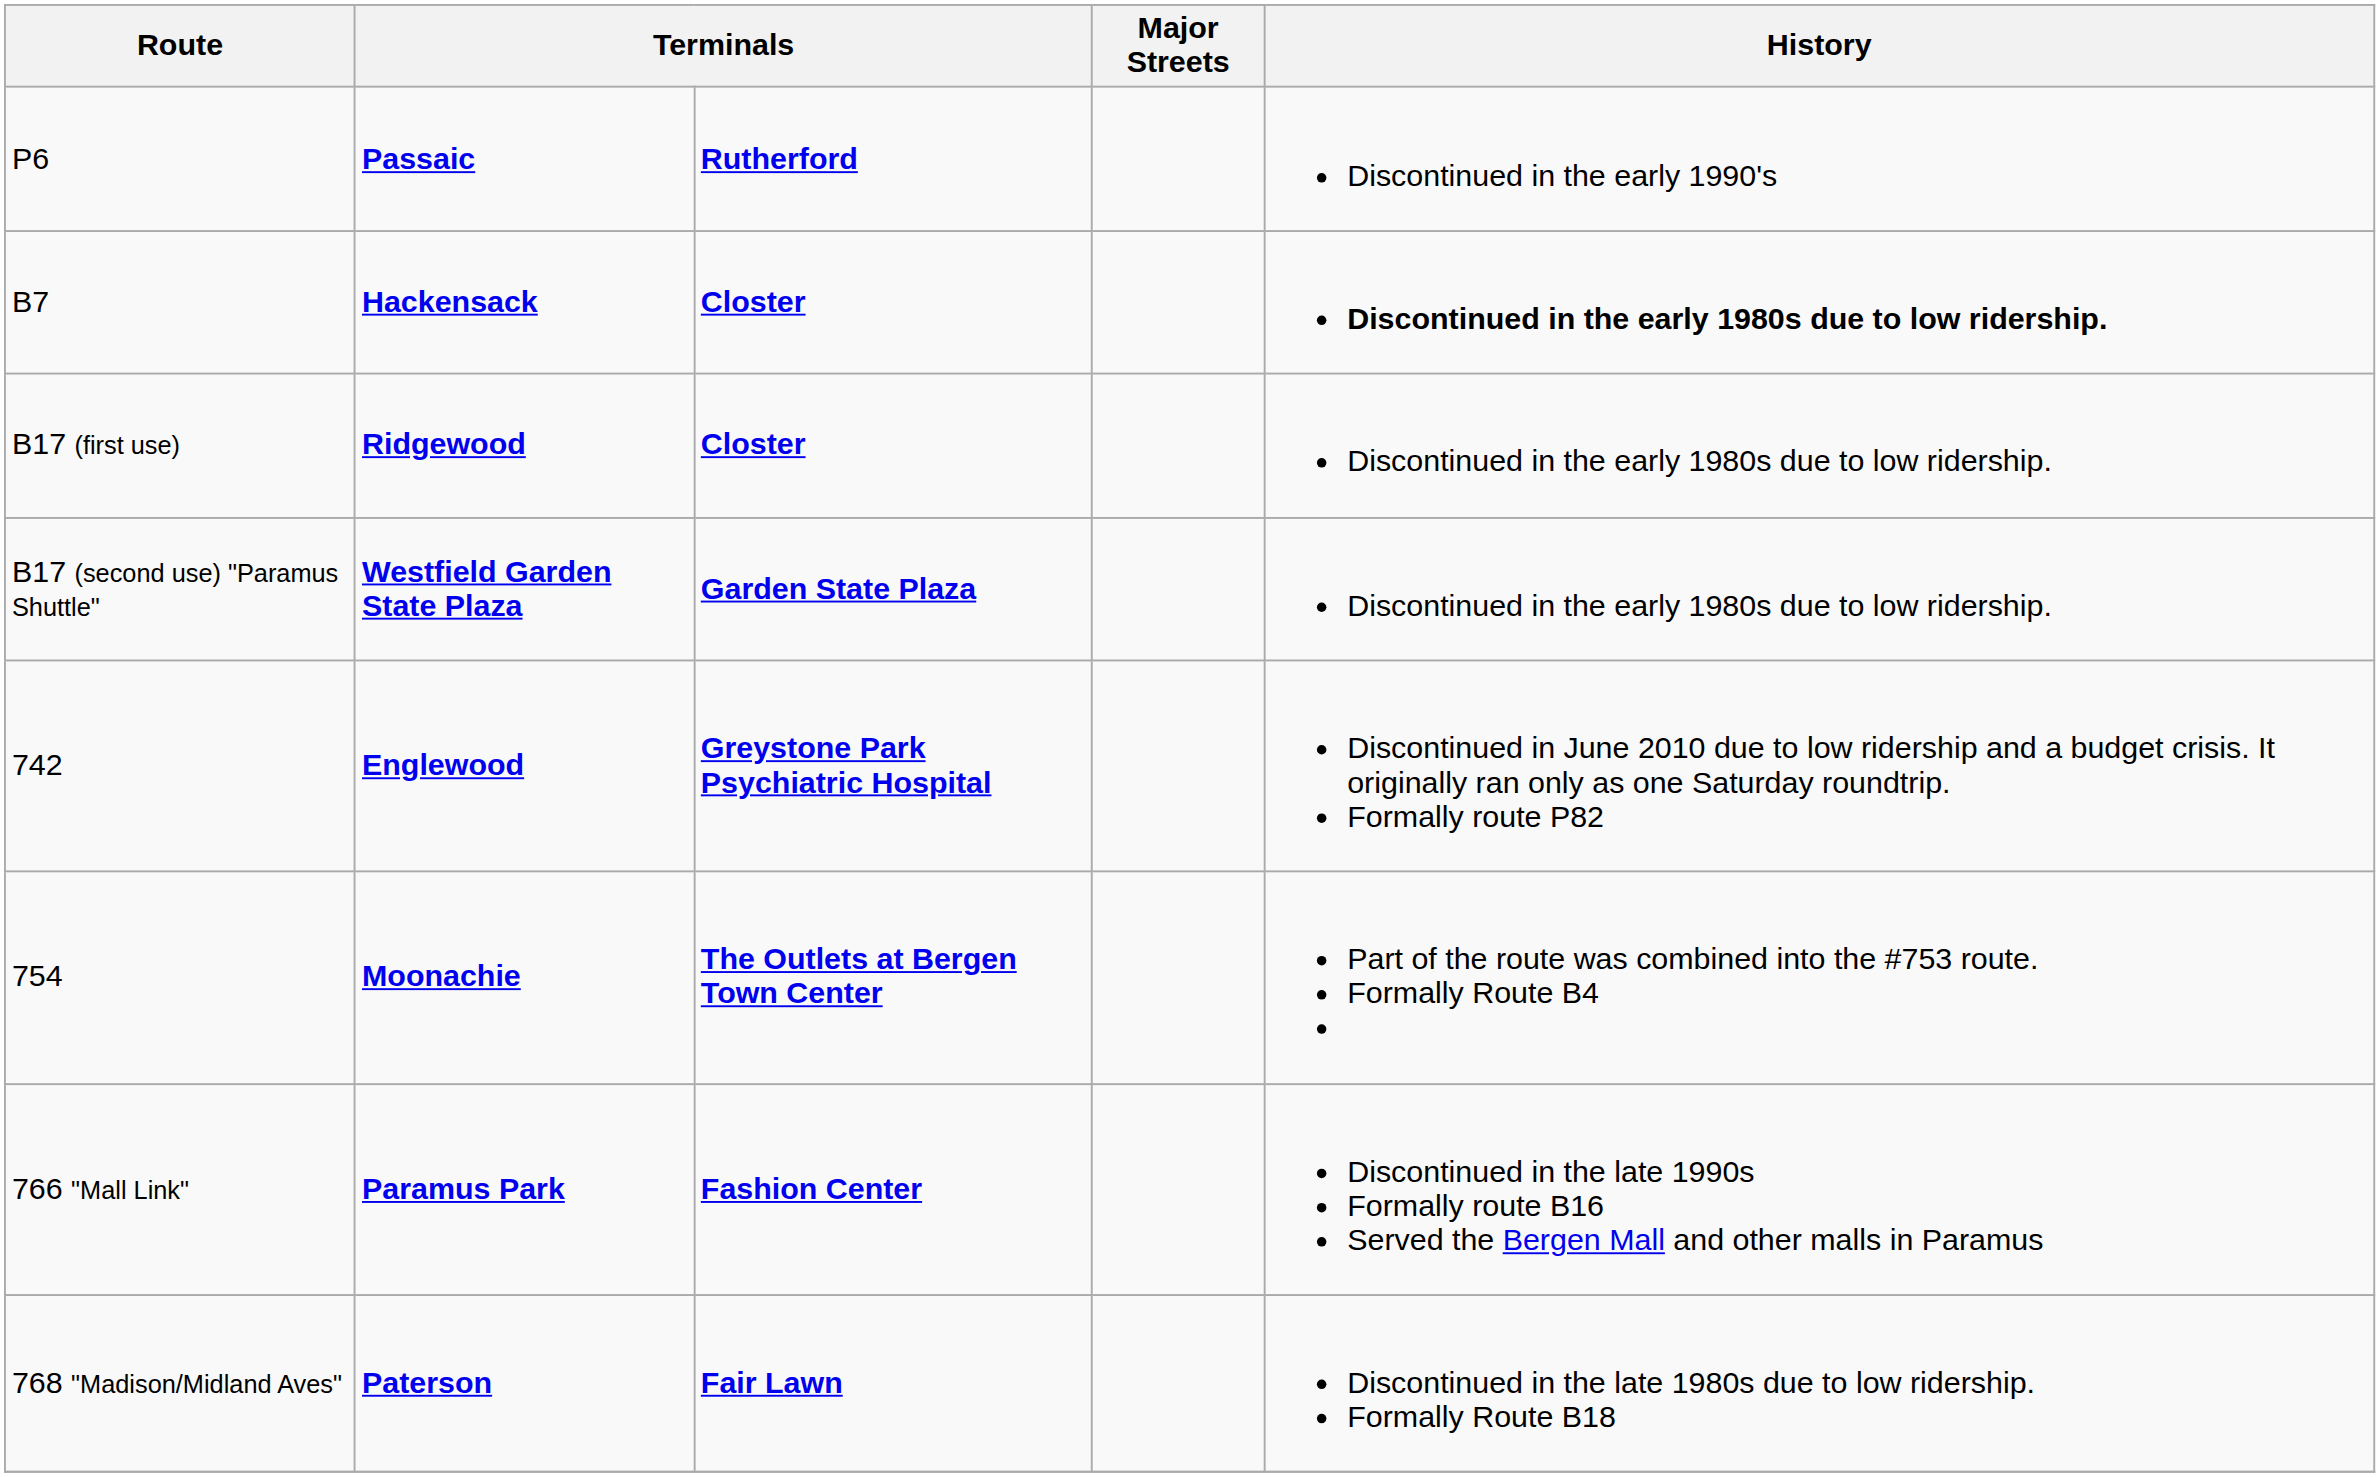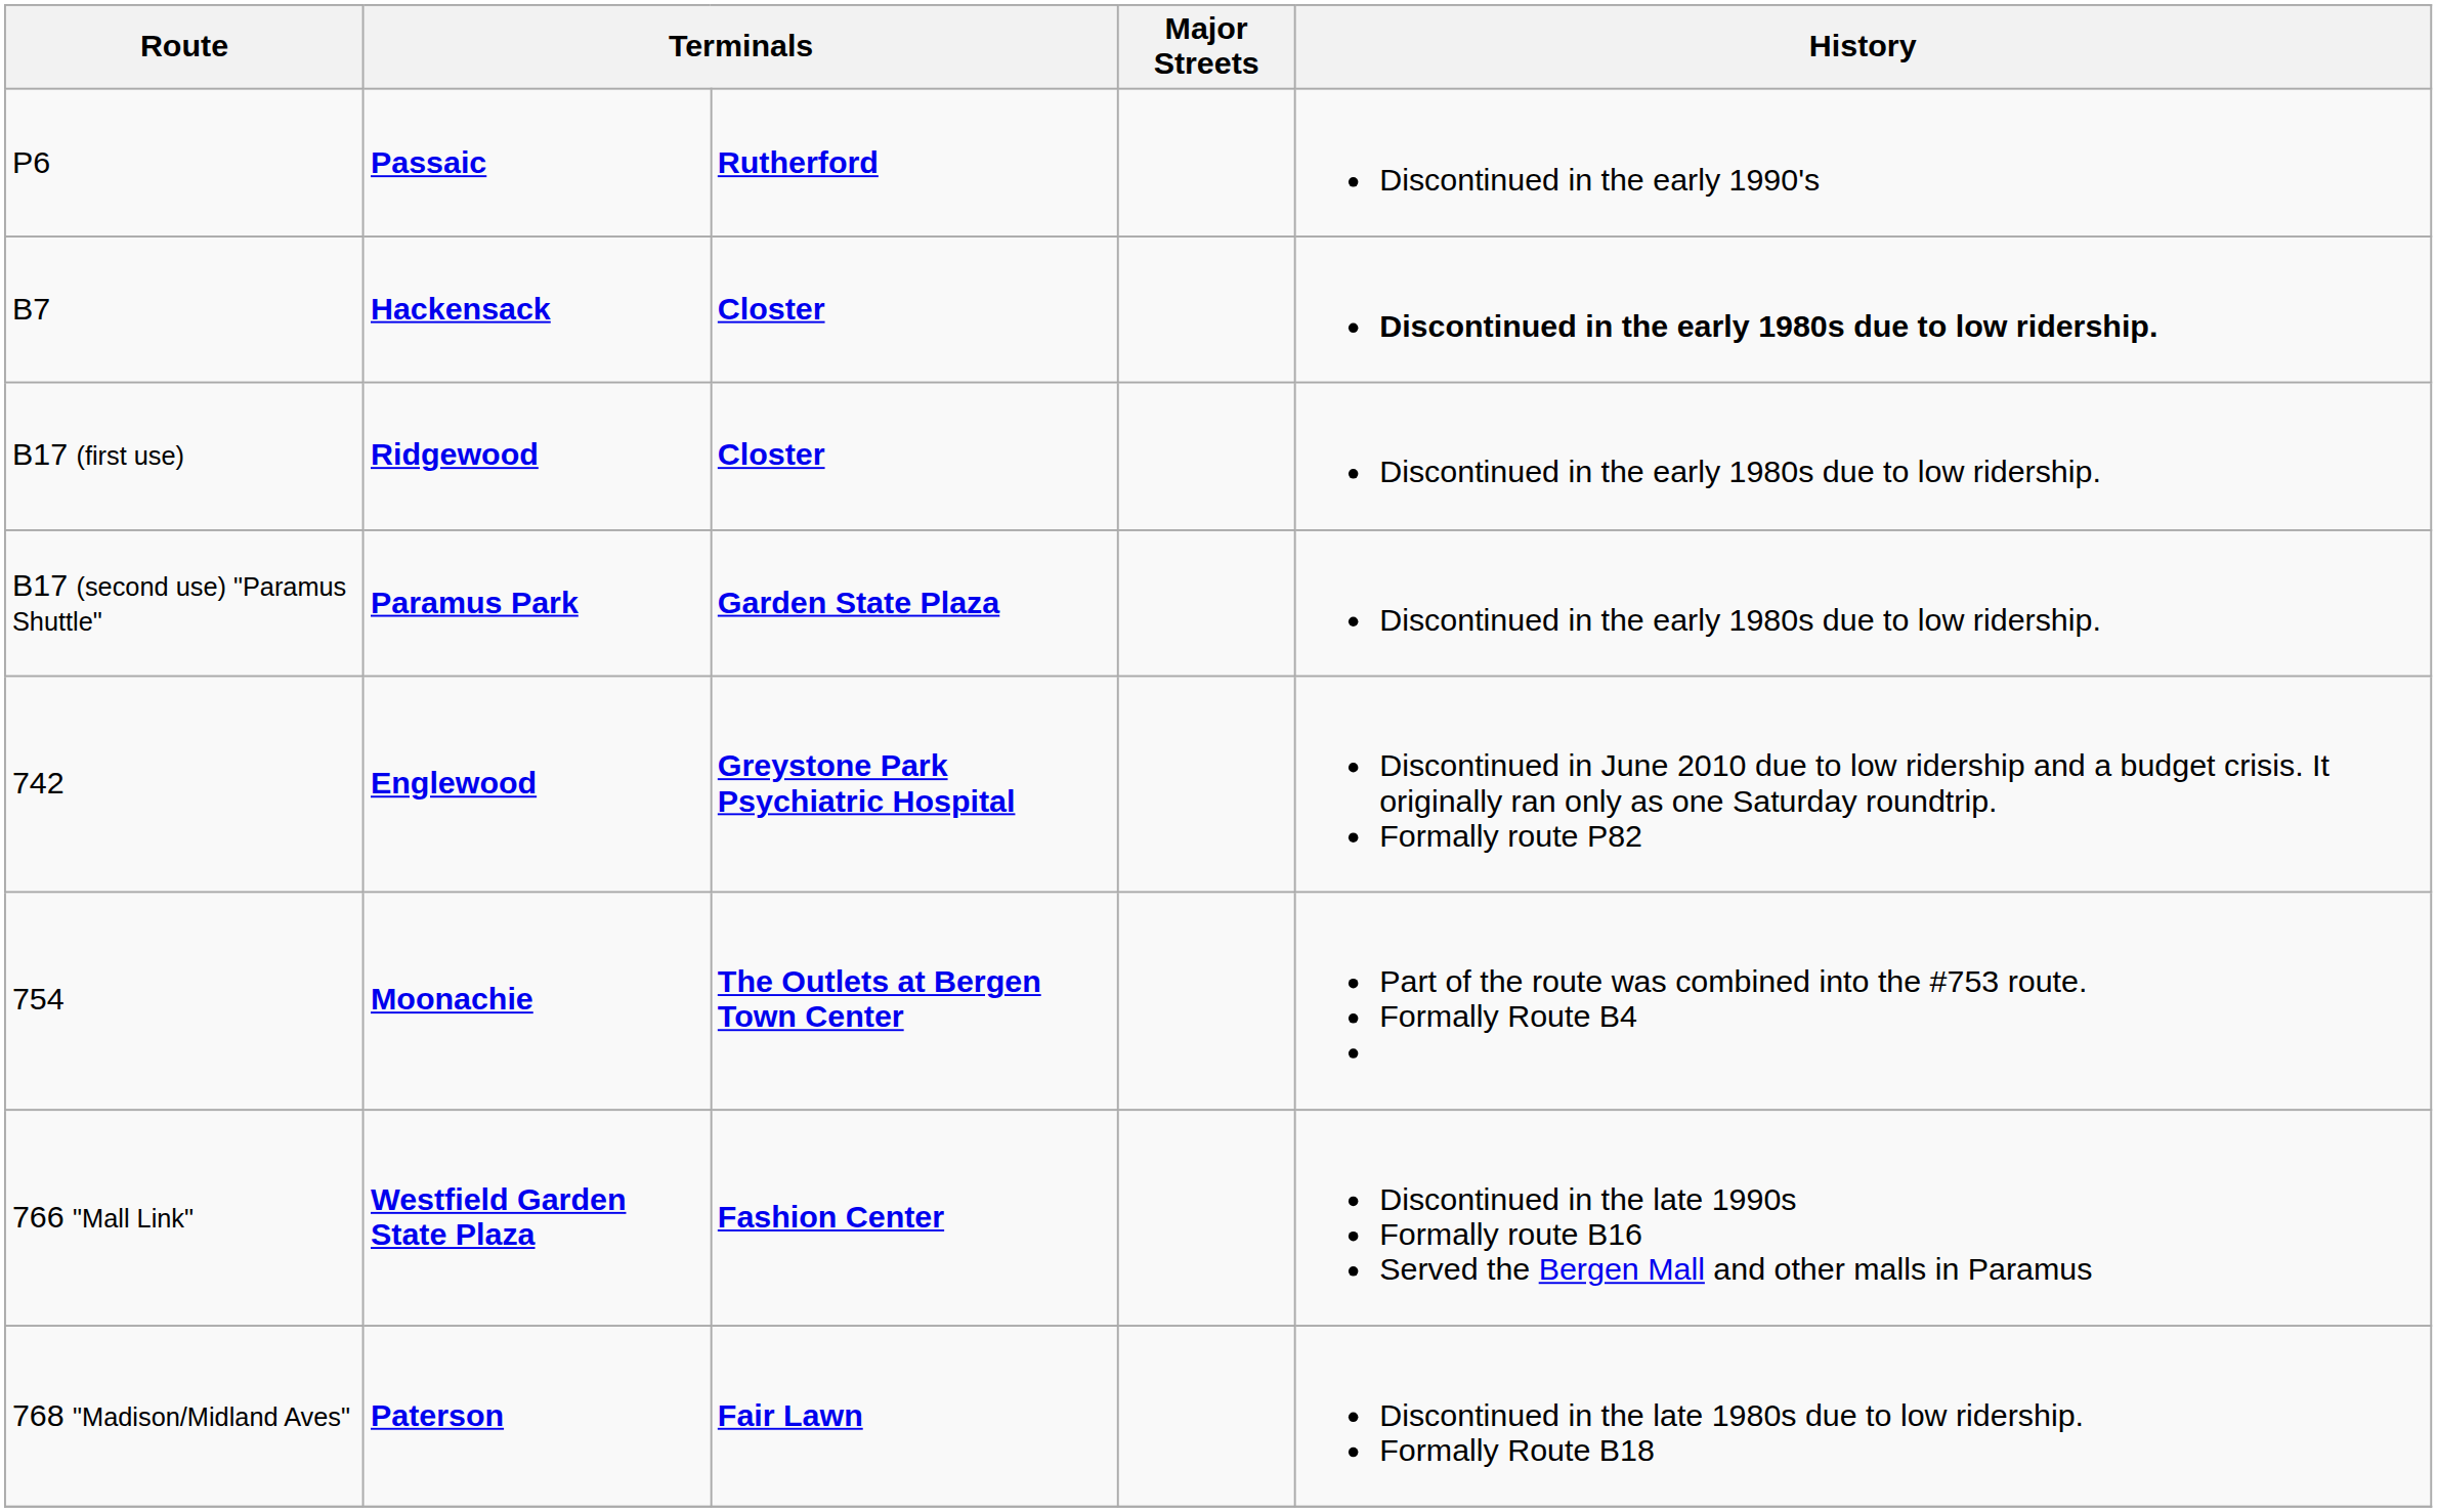B17 (second use) "Paramus Shuttle" | column 2: Westfield Garden State Plaza -> Paramus Park
766 "Mall Link" | column 2: Paramus Park -> Westfield Garden State Plaza
